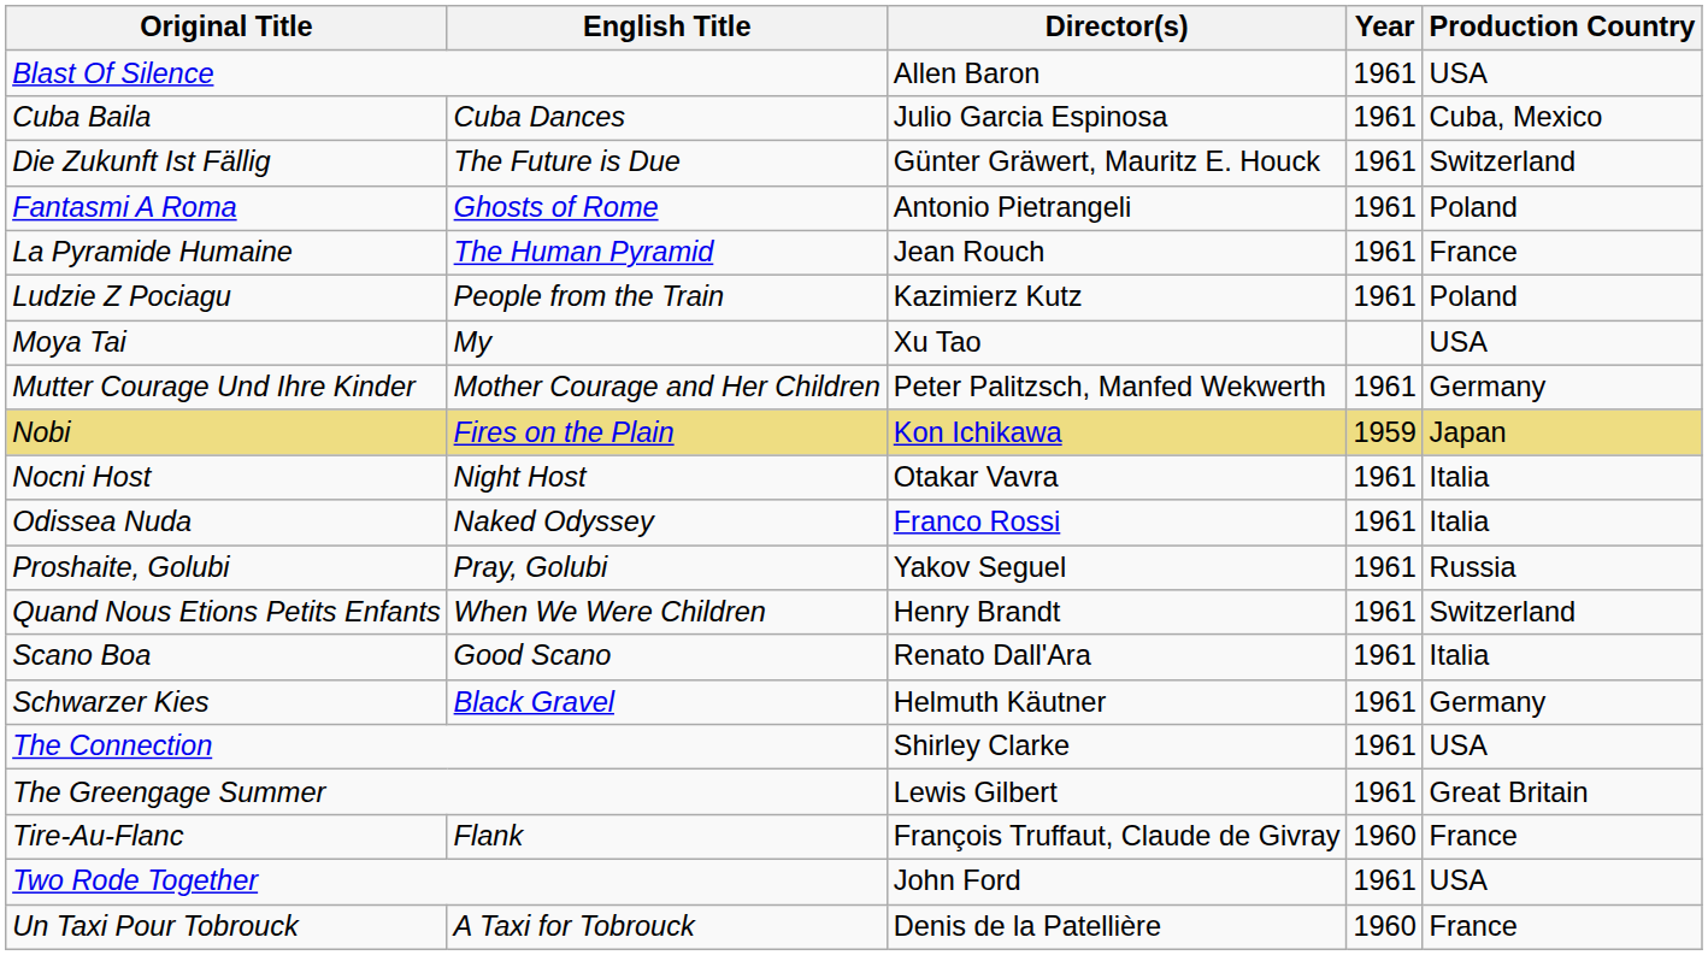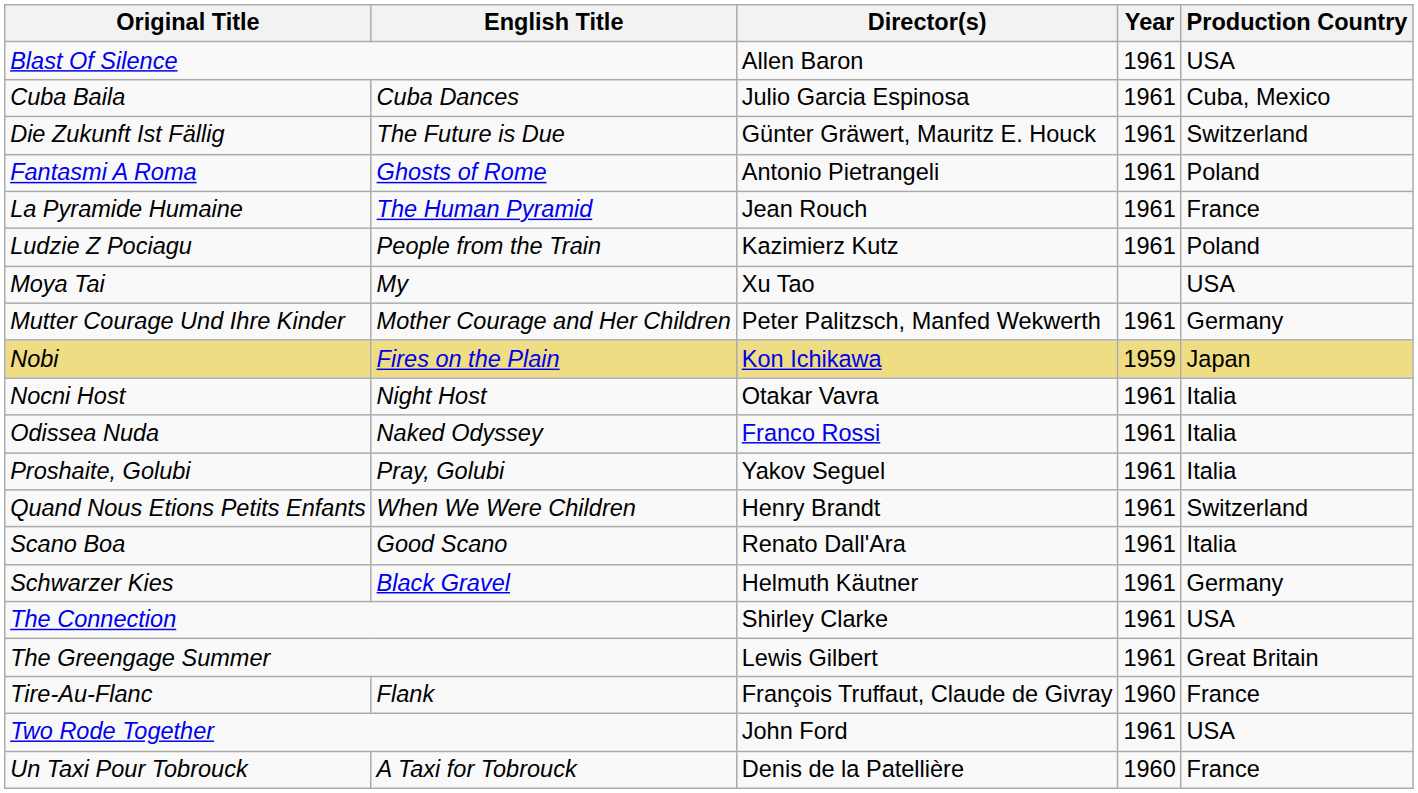Proshaite, Golubi | Production Country: Russia -> Italia
